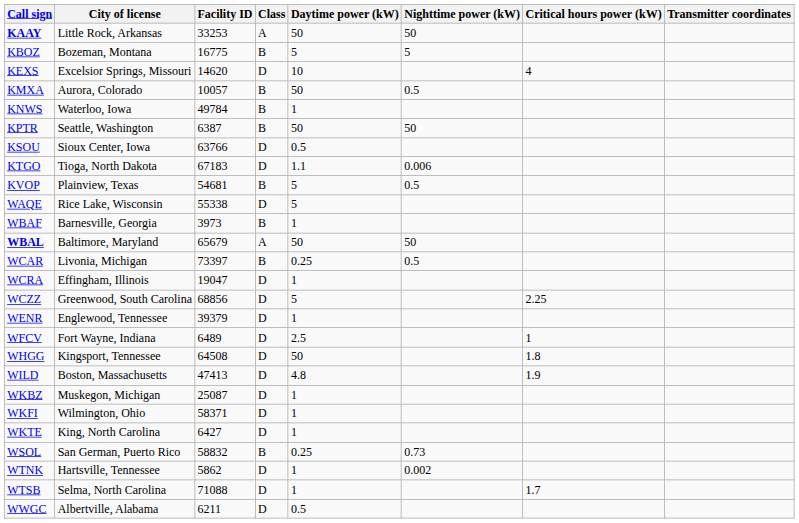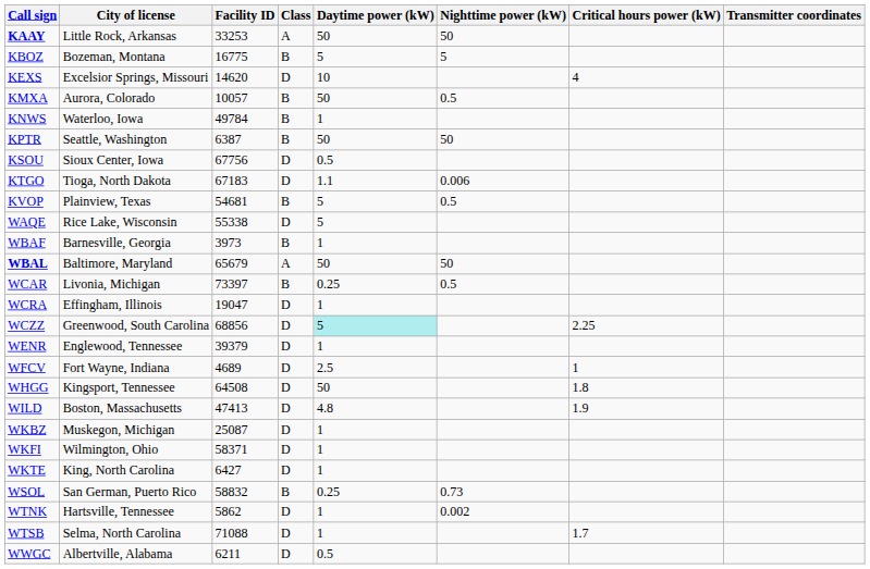KSOU | Facility ID: 63766 -> 67756
WCZZ | Daytime power (kW): no background -> paleturquoise background
WFCV | Facility ID: 6489 -> 4689
